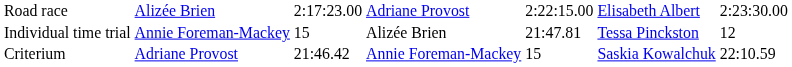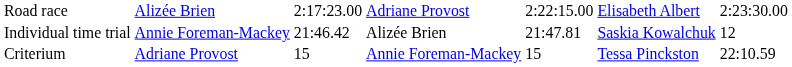Individual time trial | column 3: 15 -> 21:46.42
Individual time trial | column 6: Tessa Pinckston -> Saskia Kowalchuk
Criterium | column 3: 21:46.42 -> 15
Criterium | column 6: Saskia Kowalchuk -> Tessa Pinckston
